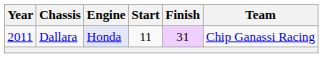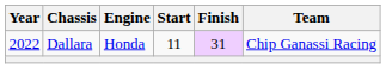Dallara | Year: 2011 -> 2022
Dallara | Engine: lavender background -> no background
